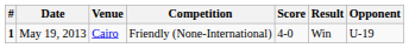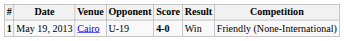columns swapped: Opponent <-> Competition
May 19, 2013 | Score: normal -> bold
